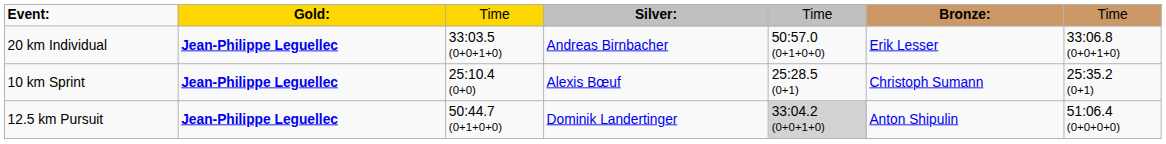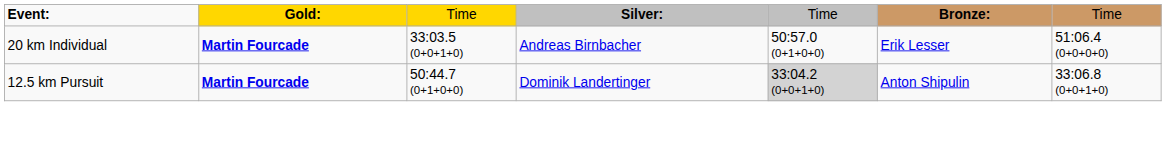20 km Individual | column 2: Jean-Philippe Leguellec -> Martin Fourcade
20 km Individual | column 7: 33:06.8 (0+0+1+0) -> 51:06.4 (0+0+0+0)
- row: 10 km Sprint | Jean-Philippe Leguellec | 25:10.4 (0+0) | Alexis Bœuf | 25:28.5 (0+1) | Christoph Sumann | 25:35.2 (0+1)
12.5 km Pursuit | column 2: Jean-Philippe Leguellec -> Martin Fourcade
12.5 km Pursuit | column 7: 51:06.4 (0+0+0+0) -> 33:06.8 (0+0+1+0)
